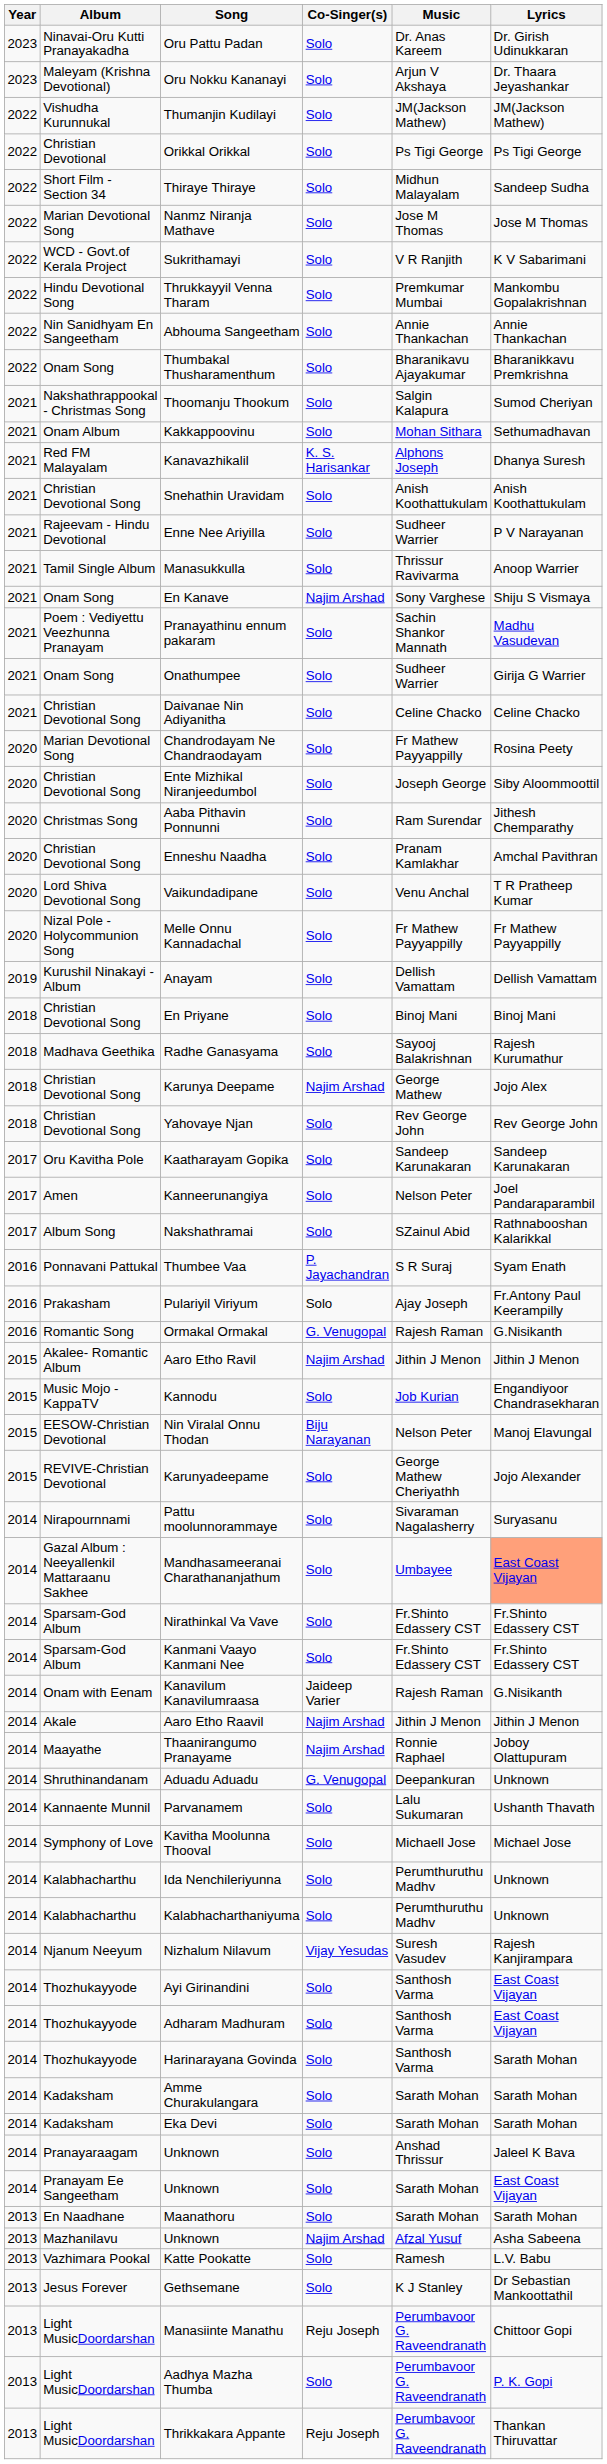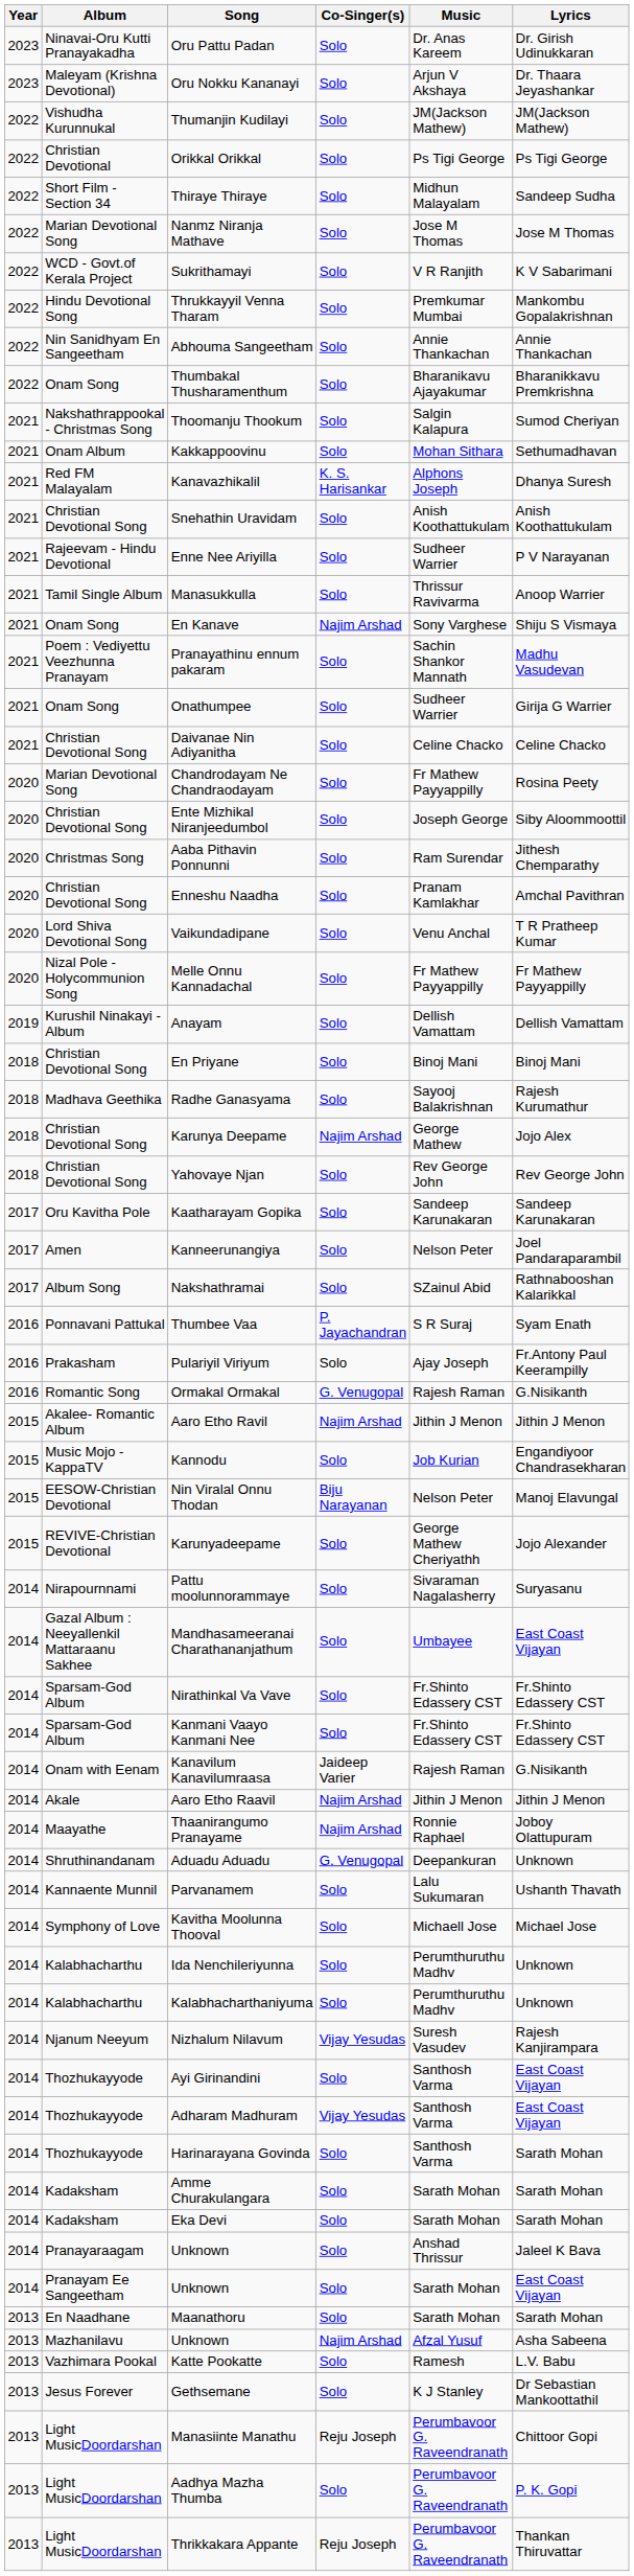Mandhasameeranai Charathananjathum | Lyrics: lightsalmon background -> no background
Adharam Madhuram | Co-Singer(s): Solo -> Vijay Yesudas
